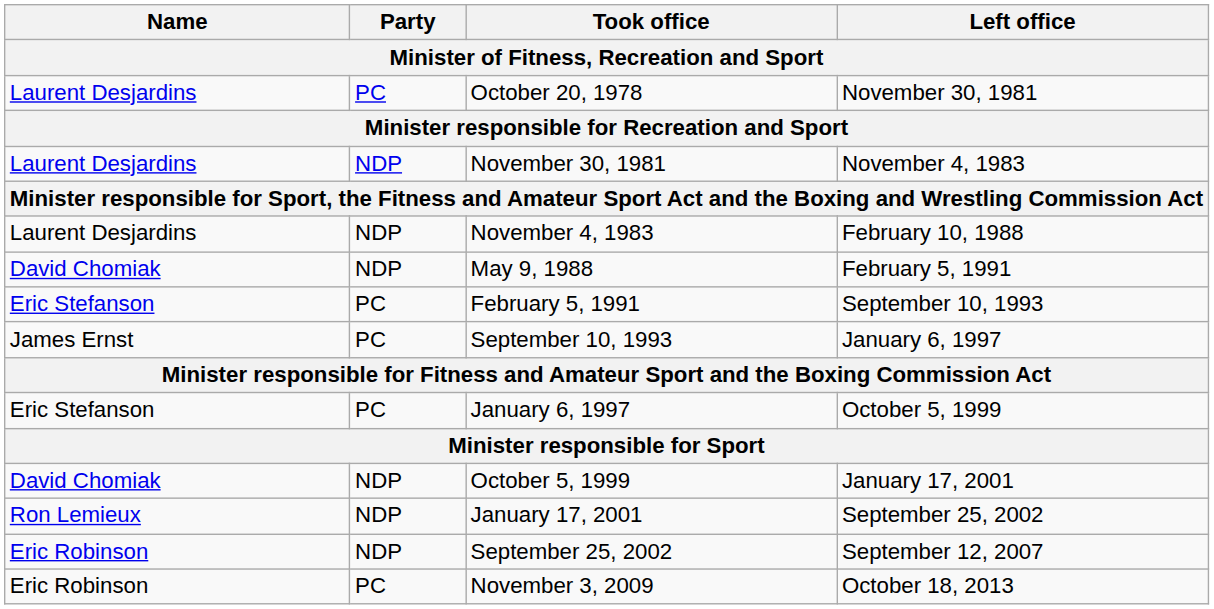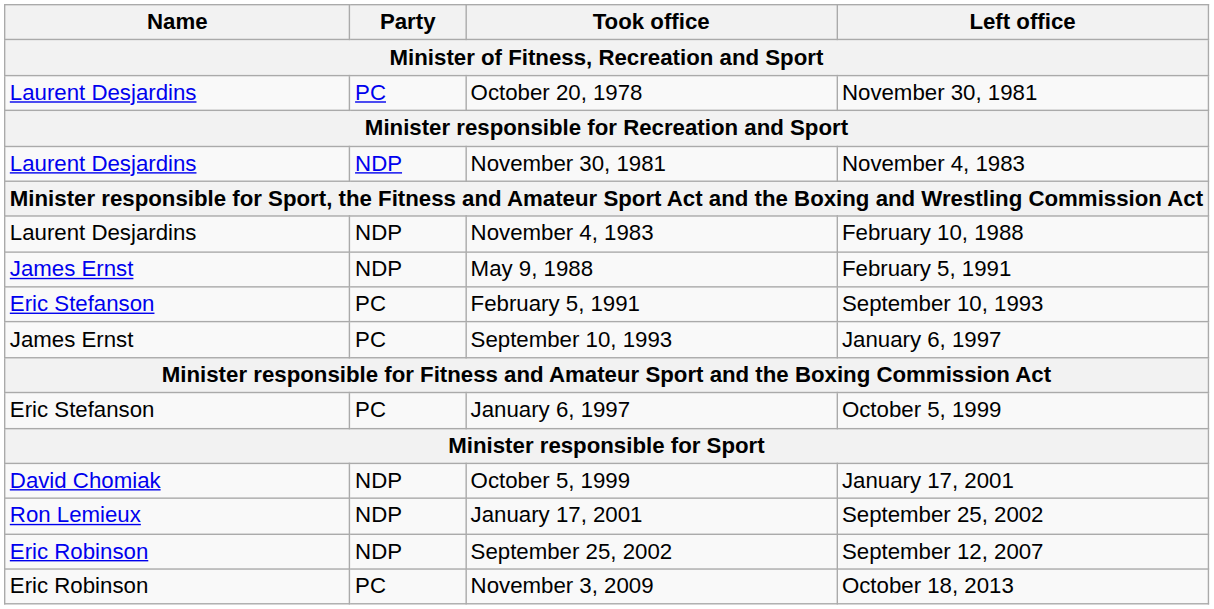May 9, 1988 | Name: David Chomiak -> James Ernst
